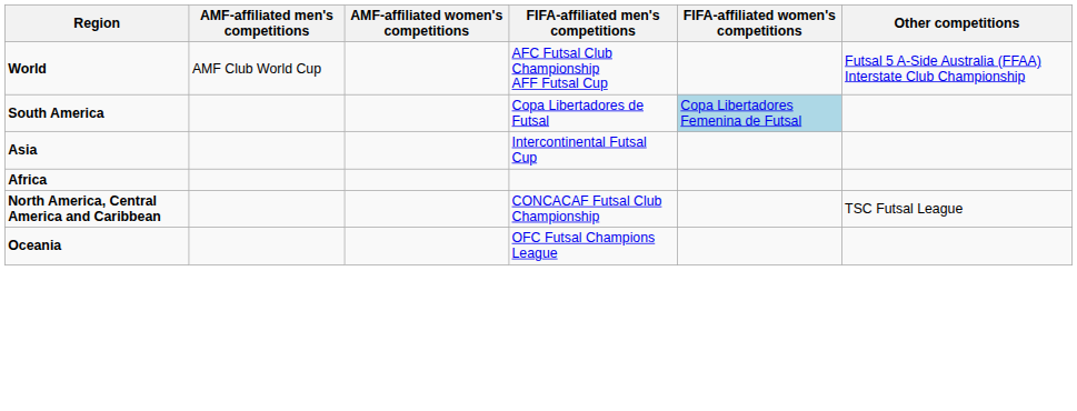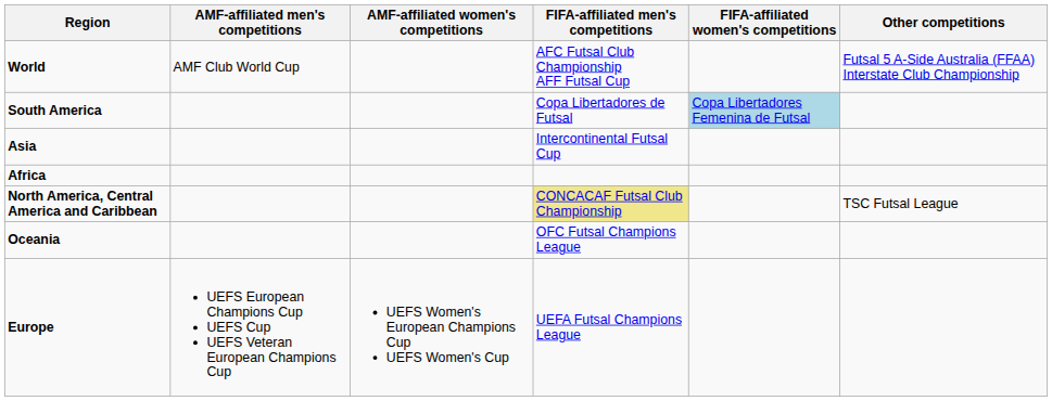North America, Central America and Caribbean | FIFA-affiliated men's competitions: no background -> khaki background
+ row: Europe | UEFS European Champions Cup UEFS Cup UEFS Veteran European Champions Cup | UEFS Women's European Champions Cup UEFS Women's Cup | UEFA Futsal Champions League
